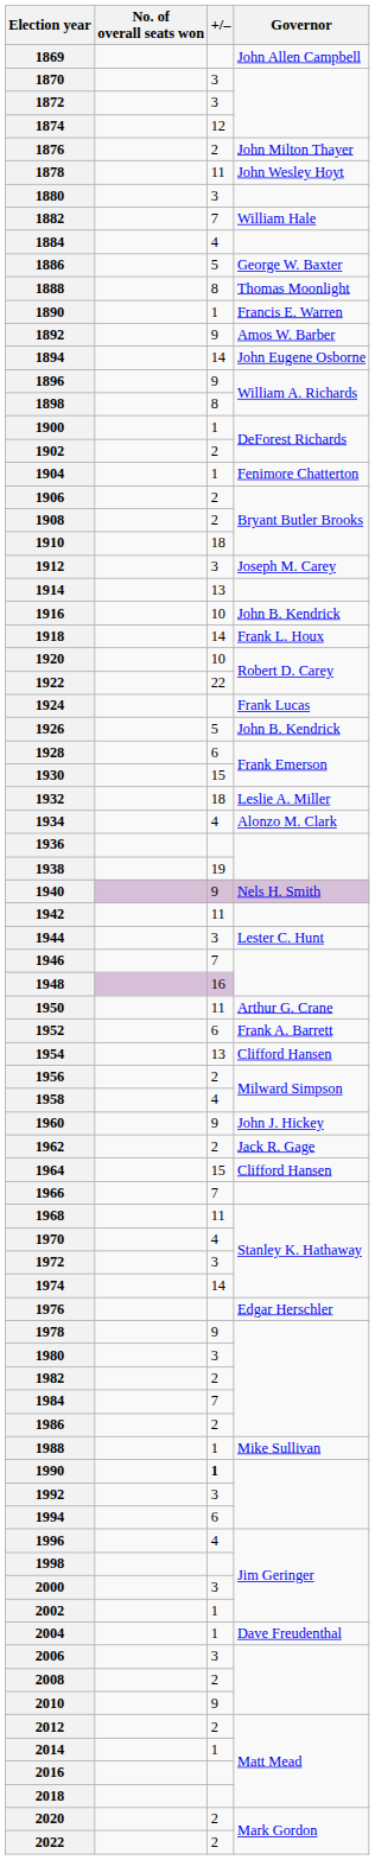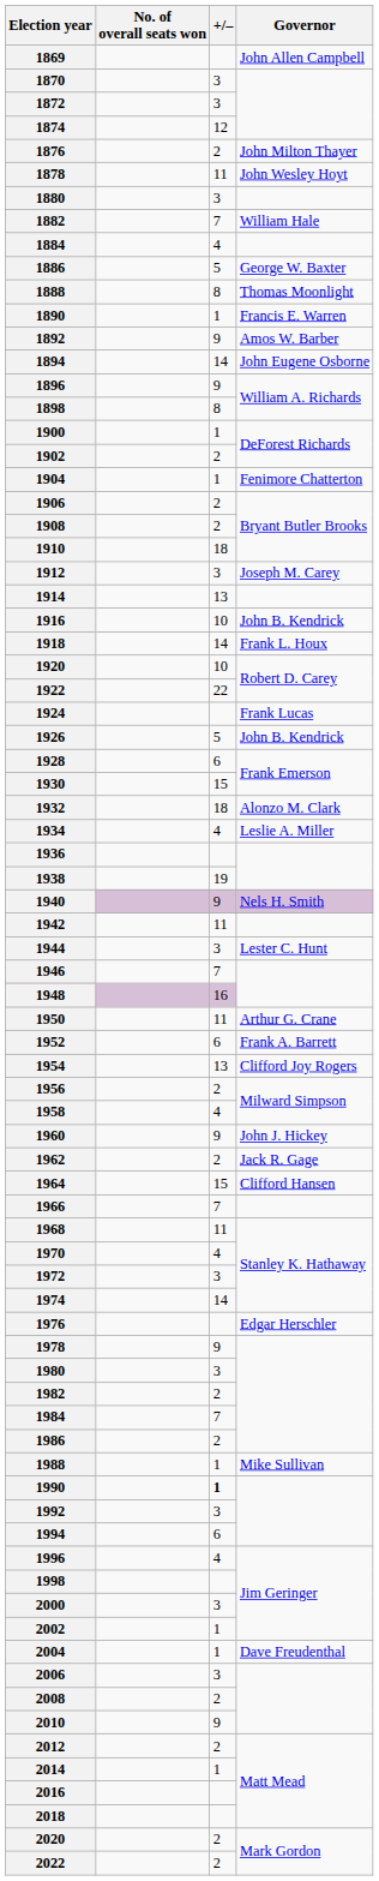1932 | Governor: Leslie A. Miller -> Alonzo M. Clark
1934 | Governor: Alonzo M. Clark -> Leslie A. Miller
1954 | Governor: Clifford Hansen -> Clifford Joy Rogers
